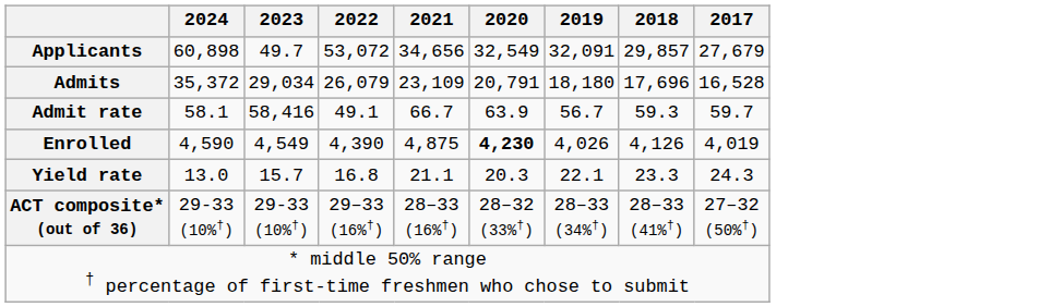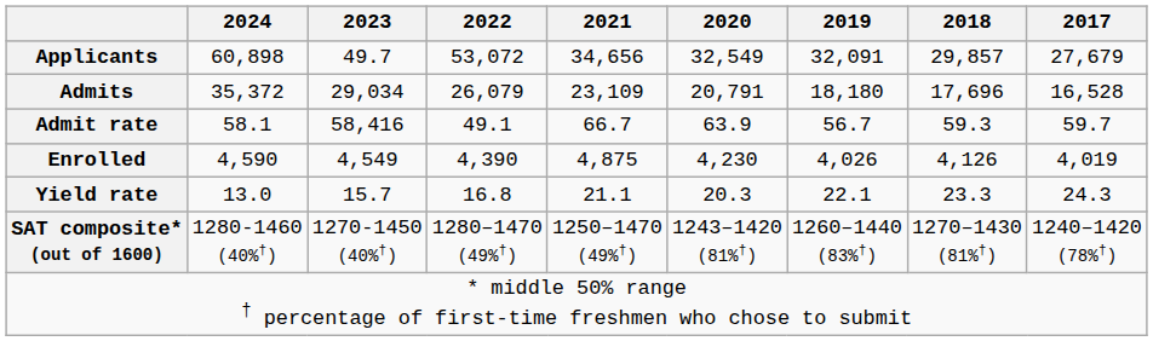Enrolled | 2020: bold -> normal
- row: ACT composite* (out of 36) | 29-33 (10%†) | 29-33 (10%†) | 29–33 (16%†) | 28–33 (16%†) | 28–32 (33%†) | 28–33 (34%†) | 28–33 (41%†) | 27–32 (50%†)
+ row: SAT composite* (out of 1600) | 1280-1460 (40%†) | 1270-1450 (40%†) | 1280–1470 (49%†) | 1250–1470 (49%†) | 1243–1420 (81%†) | 1260–1440 (83%†) | 1270–1430 (81%†) | 1240–1420 (78%†)
